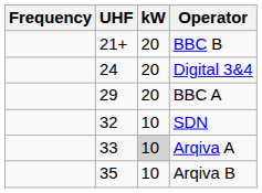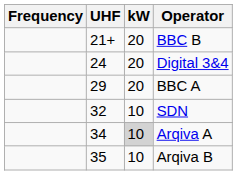Arqiva A | UHF: 33 -> 34
